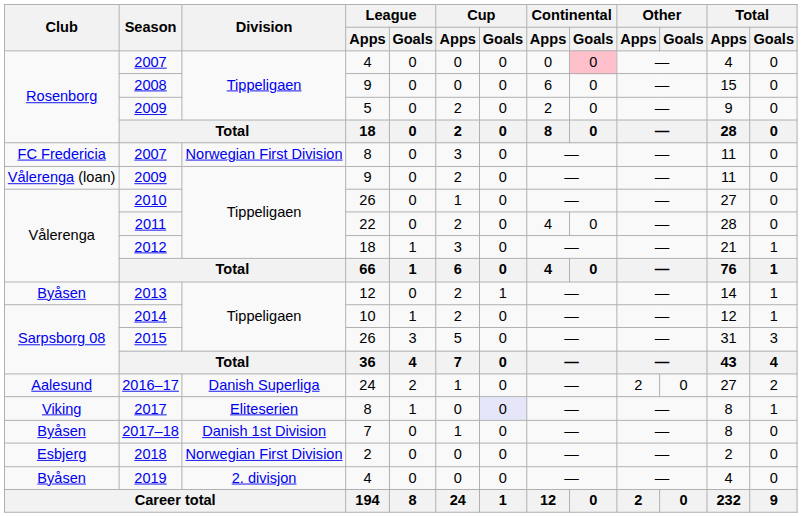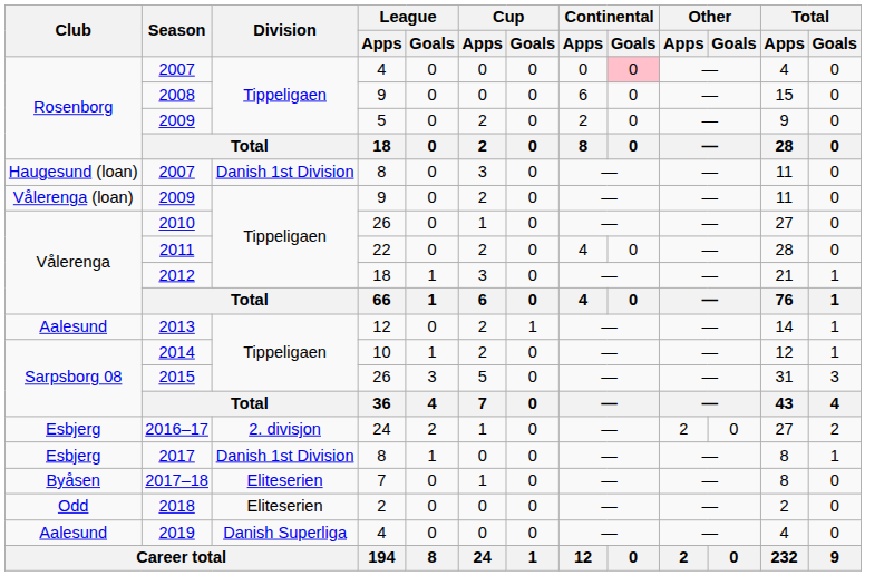2007 / 8 | Club: FC Fredericia -> Haugesund (loan)
2007 / 8 | Division: Norwegian First Division -> Danish 1st Division
2013 | Club: Byåsen -> Aalesund
2016–17 | Club: Aalesund -> Esbjerg
2016–17 | Division: Danish Superliga -> 2. divisjon
2017 | Club: Viking -> Esbjerg
2017 | Division: Eliteserien -> Danish 1st Division
2017 | Cup / Goals: lavender background -> no background
2017–18 | Division: Danish 1st Division -> Eliteserien
2018 | Club: Esbjerg -> Odd
2018 | Division: Norwegian First Division -> Eliteserien
2019 | Club: Byåsen -> Aalesund
2019 | Division: 2. divisjon -> Danish Superliga
